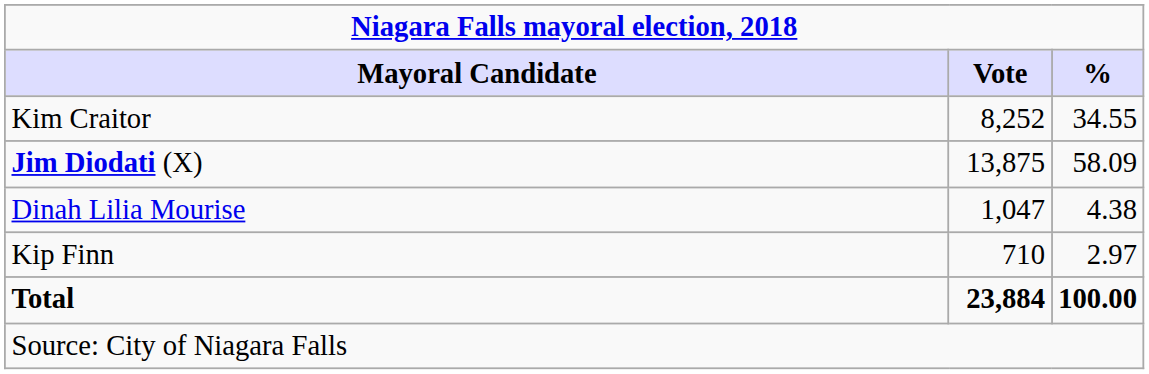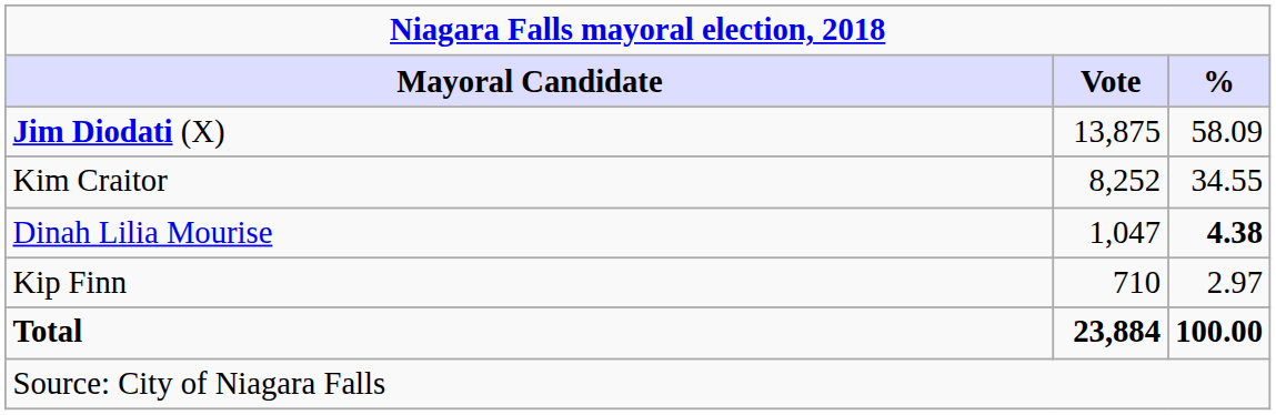rows swapped: Jim Diodati (X) <-> Kim Craitor
Dinah Lilia Mourise | %: normal -> bold
